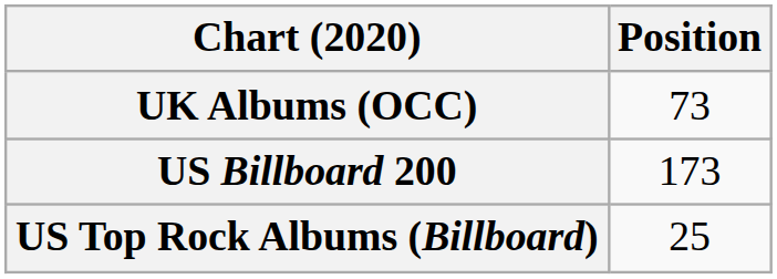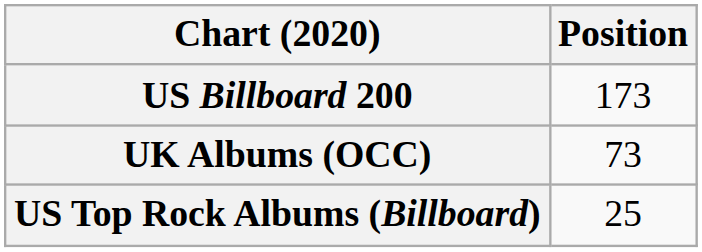rows swapped: UK Albums (OCC) <-> US Billboard 200
